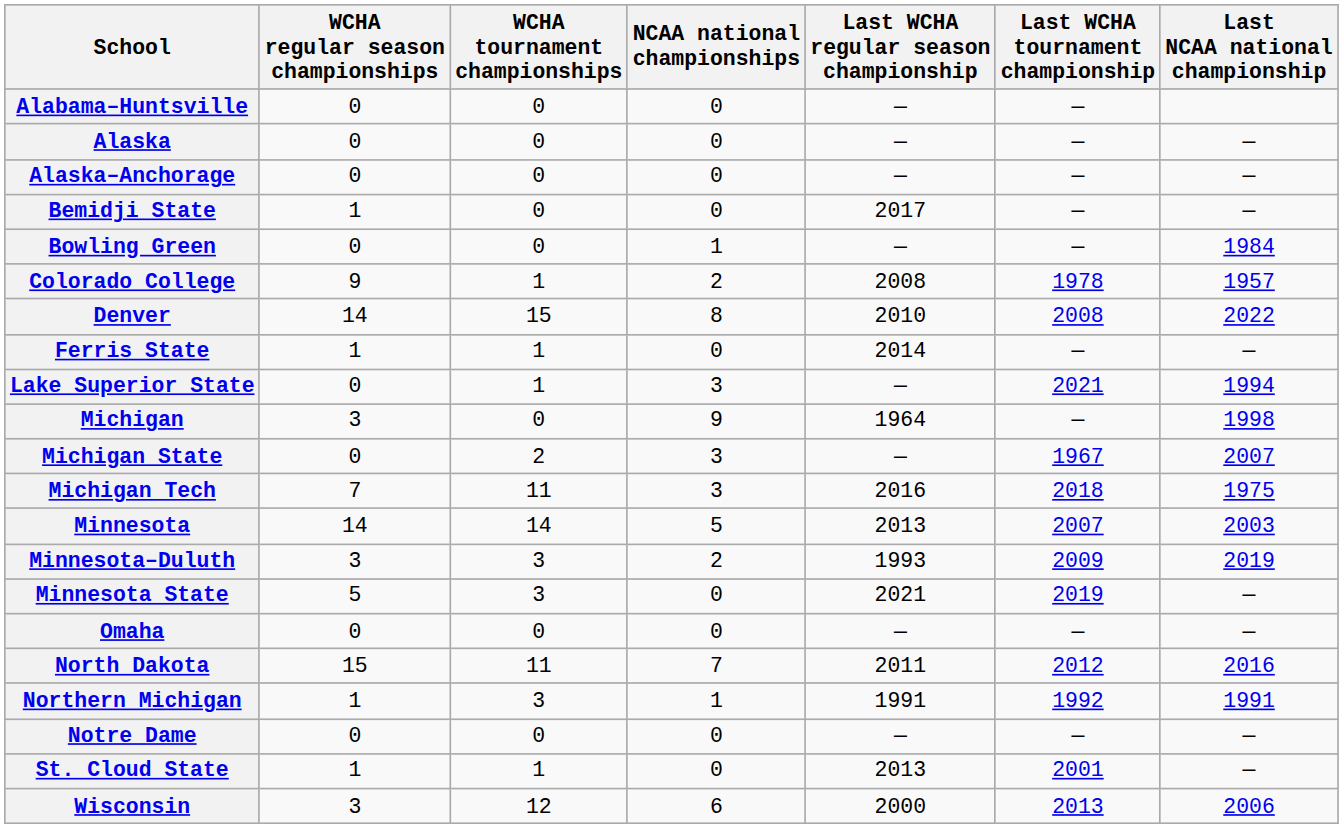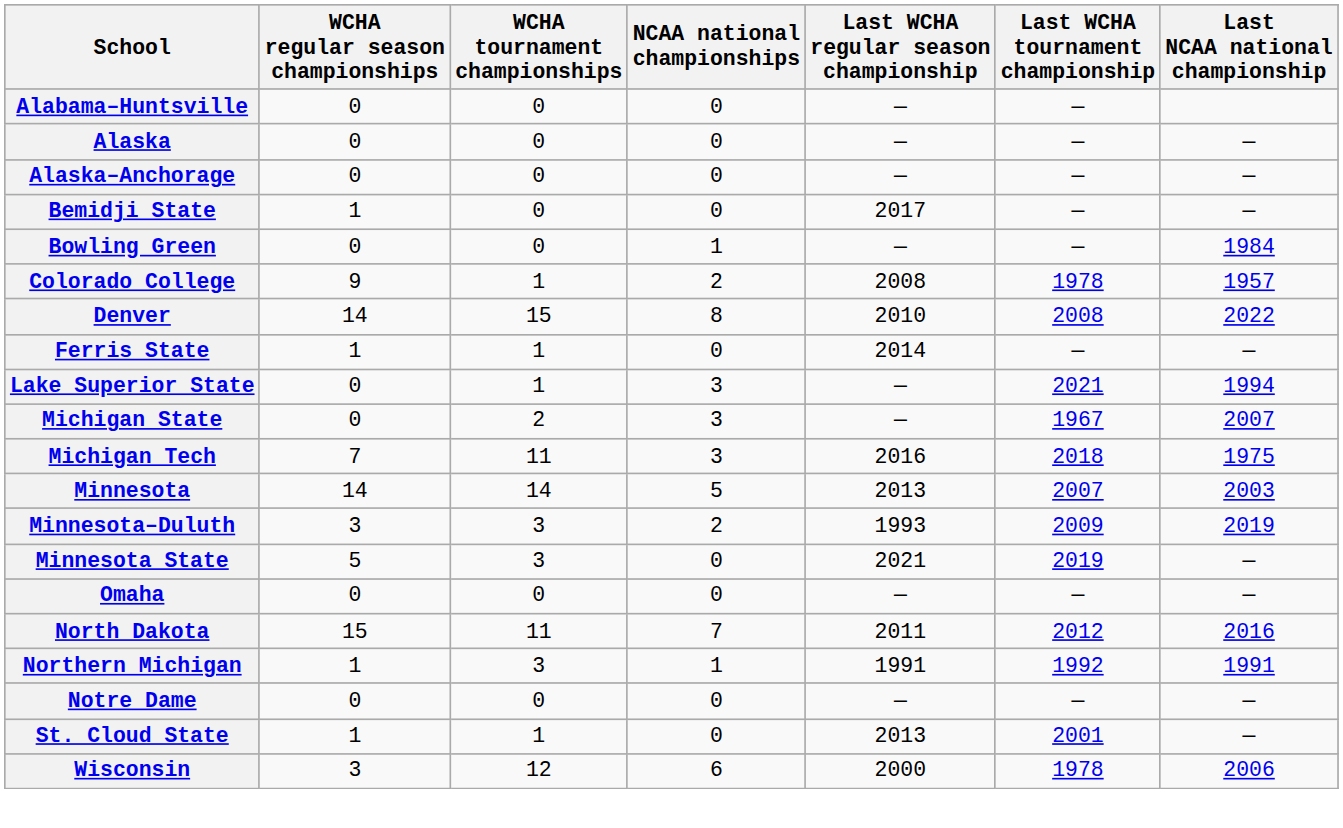- row: Michigan | 3 | 0 | 9 | 1964 | — | 1998
Wisconsin | Last WCHA tournament championship: 2013 -> 1978
